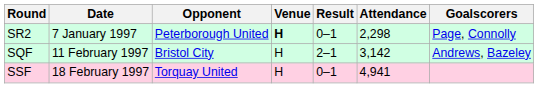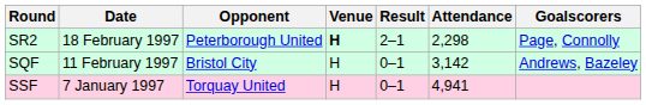SR2 | Date: 7 January 1997 -> 18 February 1997
SR2 | Result: 0–1 -> 2–1
SQF | Result: 2–1 -> 0–1
SSF | Date: 18 February 1997 -> 7 January 1997
